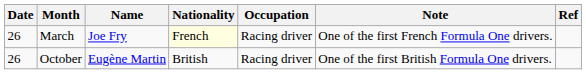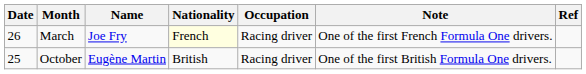October | Date: 26 -> 25
